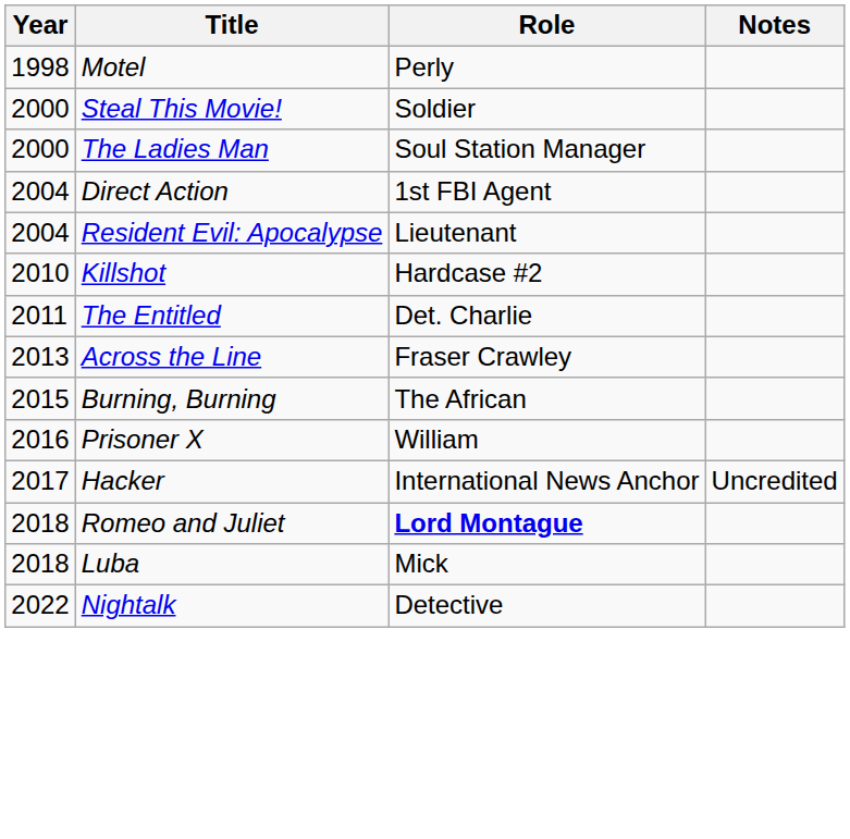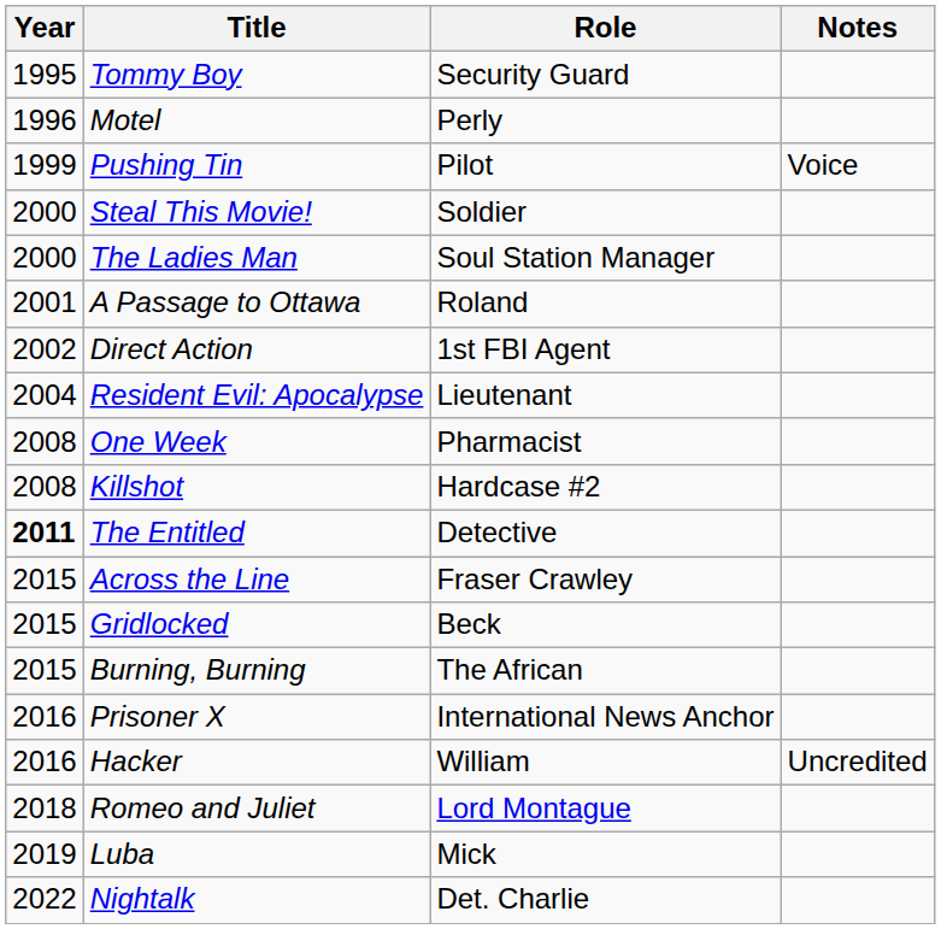+ row: 1995 | Tommy Boy | Security Guard
Motel | Year: 1998 -> 1996
+ row: 1999 | Pushing Tin | Pilot | Voice
+ row: 2001 | A Passage to Ottawa | Roland
Direct Action | Year: 2004 -> 2002
+ row: 2008 | One Week | Pharmacist
Killshot | Year: 2010 -> 2008
The Entitled | Year: normal -> bold
The Entitled | Role: Det. Charlie -> Detective
Across the Line | Year: 2013 -> 2015
+ row: 2015 | Gridlocked | Beck
Prisoner X | Role: William -> International News Anchor
Hacker | Year: 2017 -> 2016
Hacker | Role: International News Anchor -> William
Romeo and Juliet | Role: bold -> normal
Luba | Year: 2018 -> 2019
Nightalk | Role: Detective -> Det. Charlie
